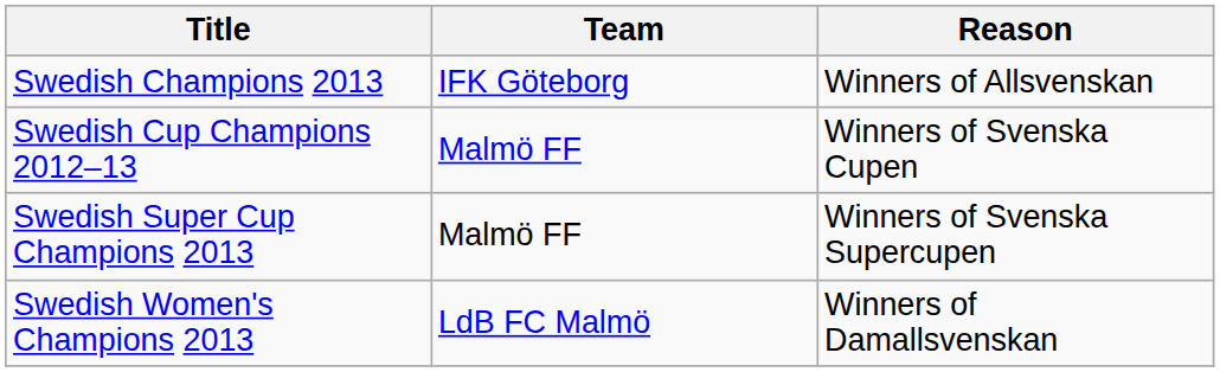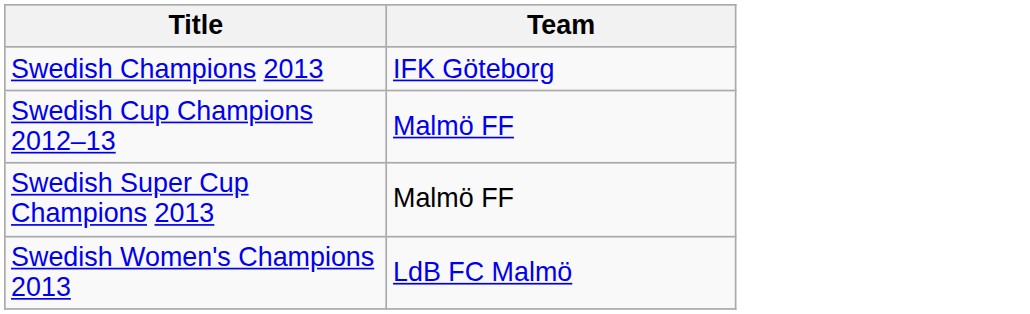- column: Reason | Winners of Allsvenskan | Winners of Svenska Cupen | Winners of Svenska Supercupen | Winners of Damallsvenskan
